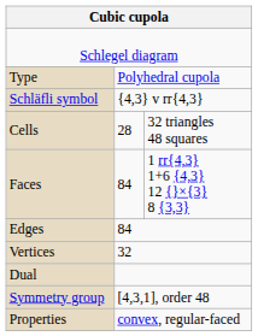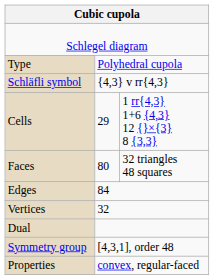Cells | column 2: 28 -> 29
Cells | column 3: 32 triangles 48 squares -> 1 rr{4,3} 1+6 {4,3} 12 {}×{3} 8 {3,3}
Faces | column 2: 84 -> 80
Faces | column 3: 1 rr{4,3} 1+6 {4,3} 12 {}×{3} 8 {3,3} -> 32 triangles 48 squares
